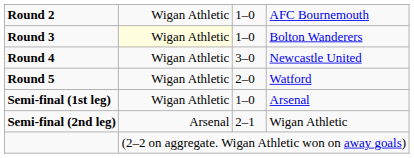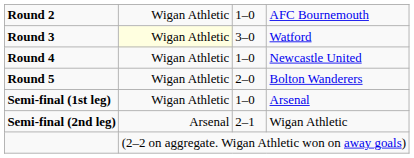Round 3 | column 3: 1–0 -> 3–0
Round 3 | column 4: Bolton Wanderers -> Watford
Round 4 | column 3: 3–0 -> 1–0
Round 5 | column 4: Watford -> Bolton Wanderers
